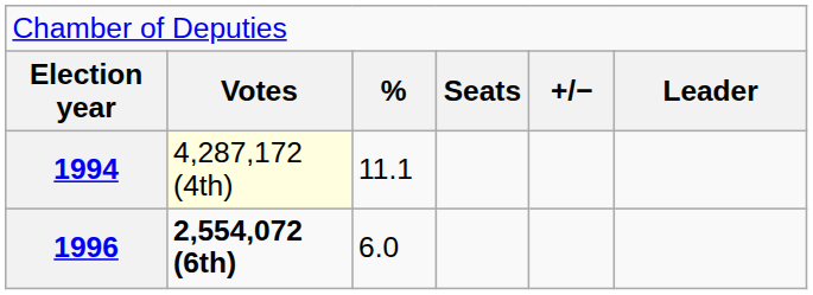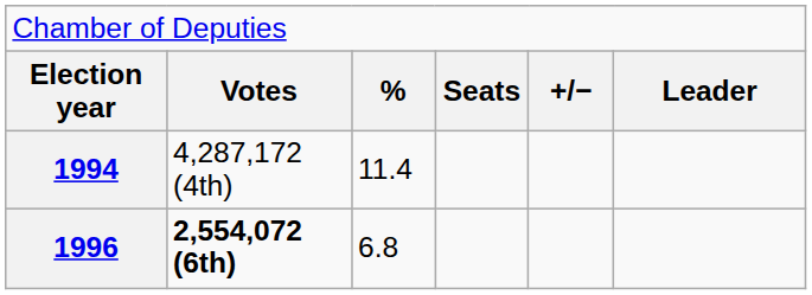1994 | column 2: lightyellow background -> no background
1994 | column 3: 11.1 -> 11.4
1996 | column 3: 6.0 -> 6.8
